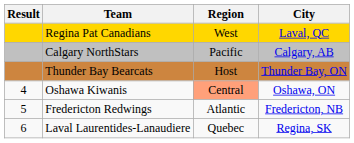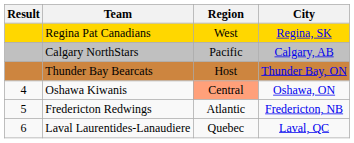Regina Pat Canadians | City: Laval, QC -> Regina, SK
Laval Laurentides-Lanaudiere | City: Regina, SK -> Laval, QC
